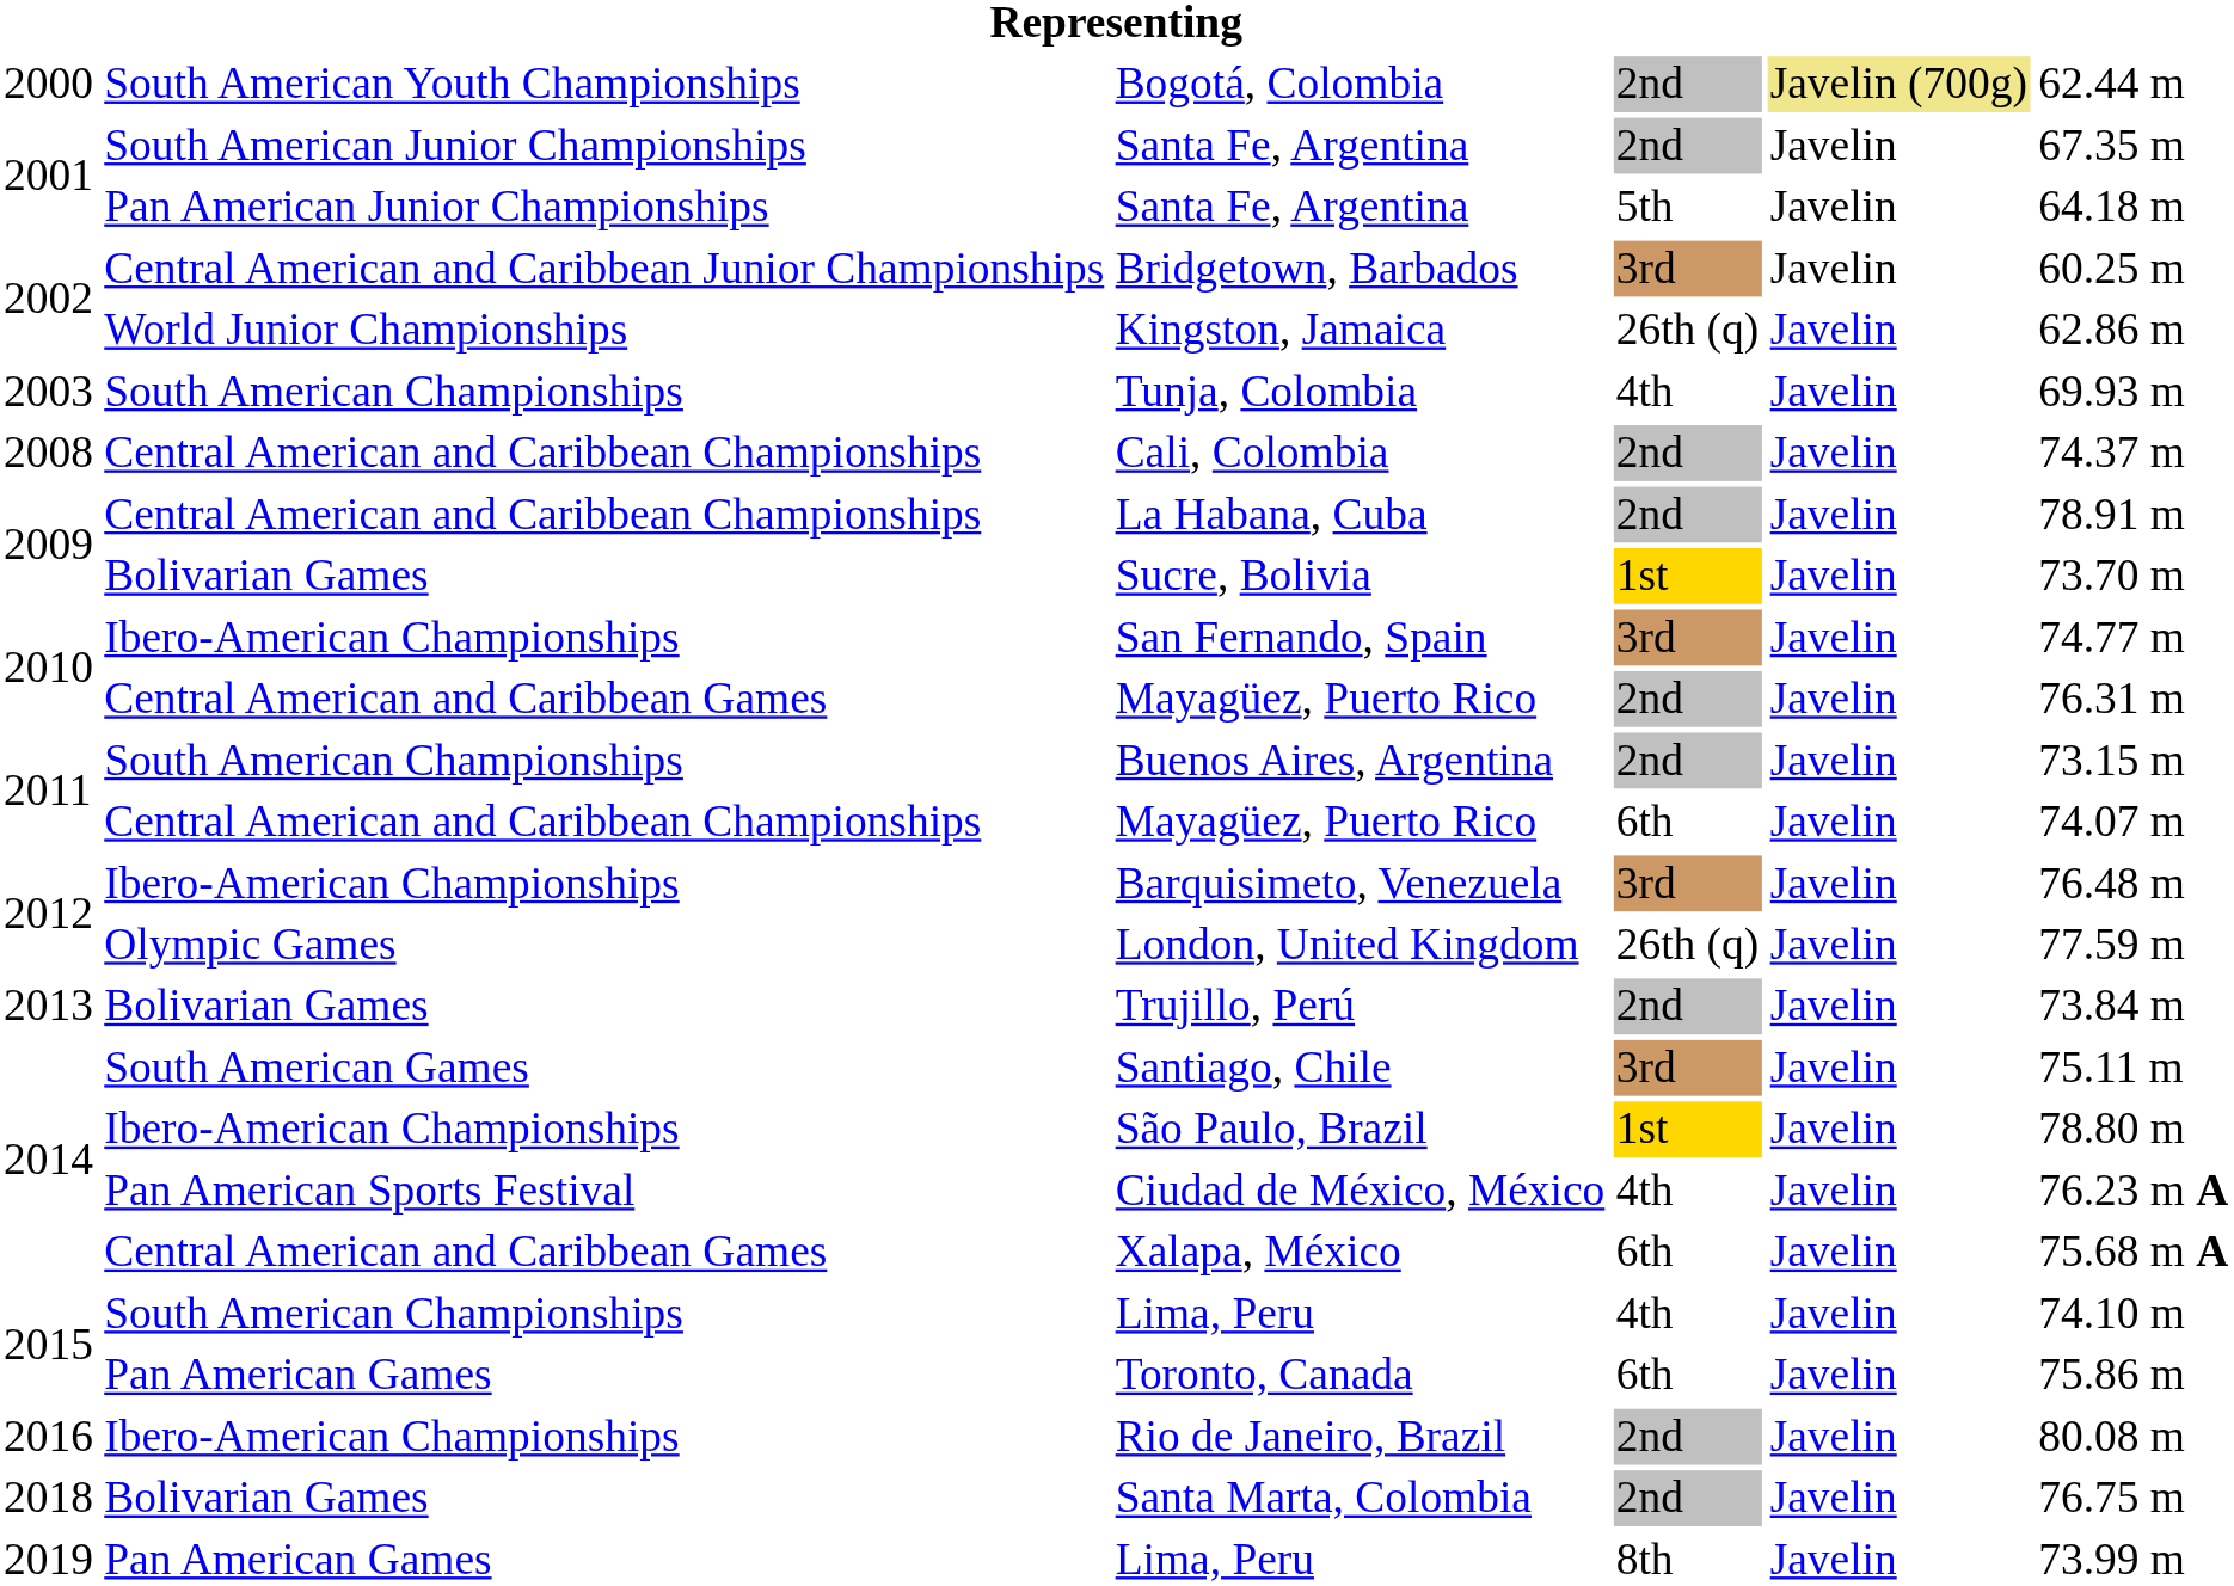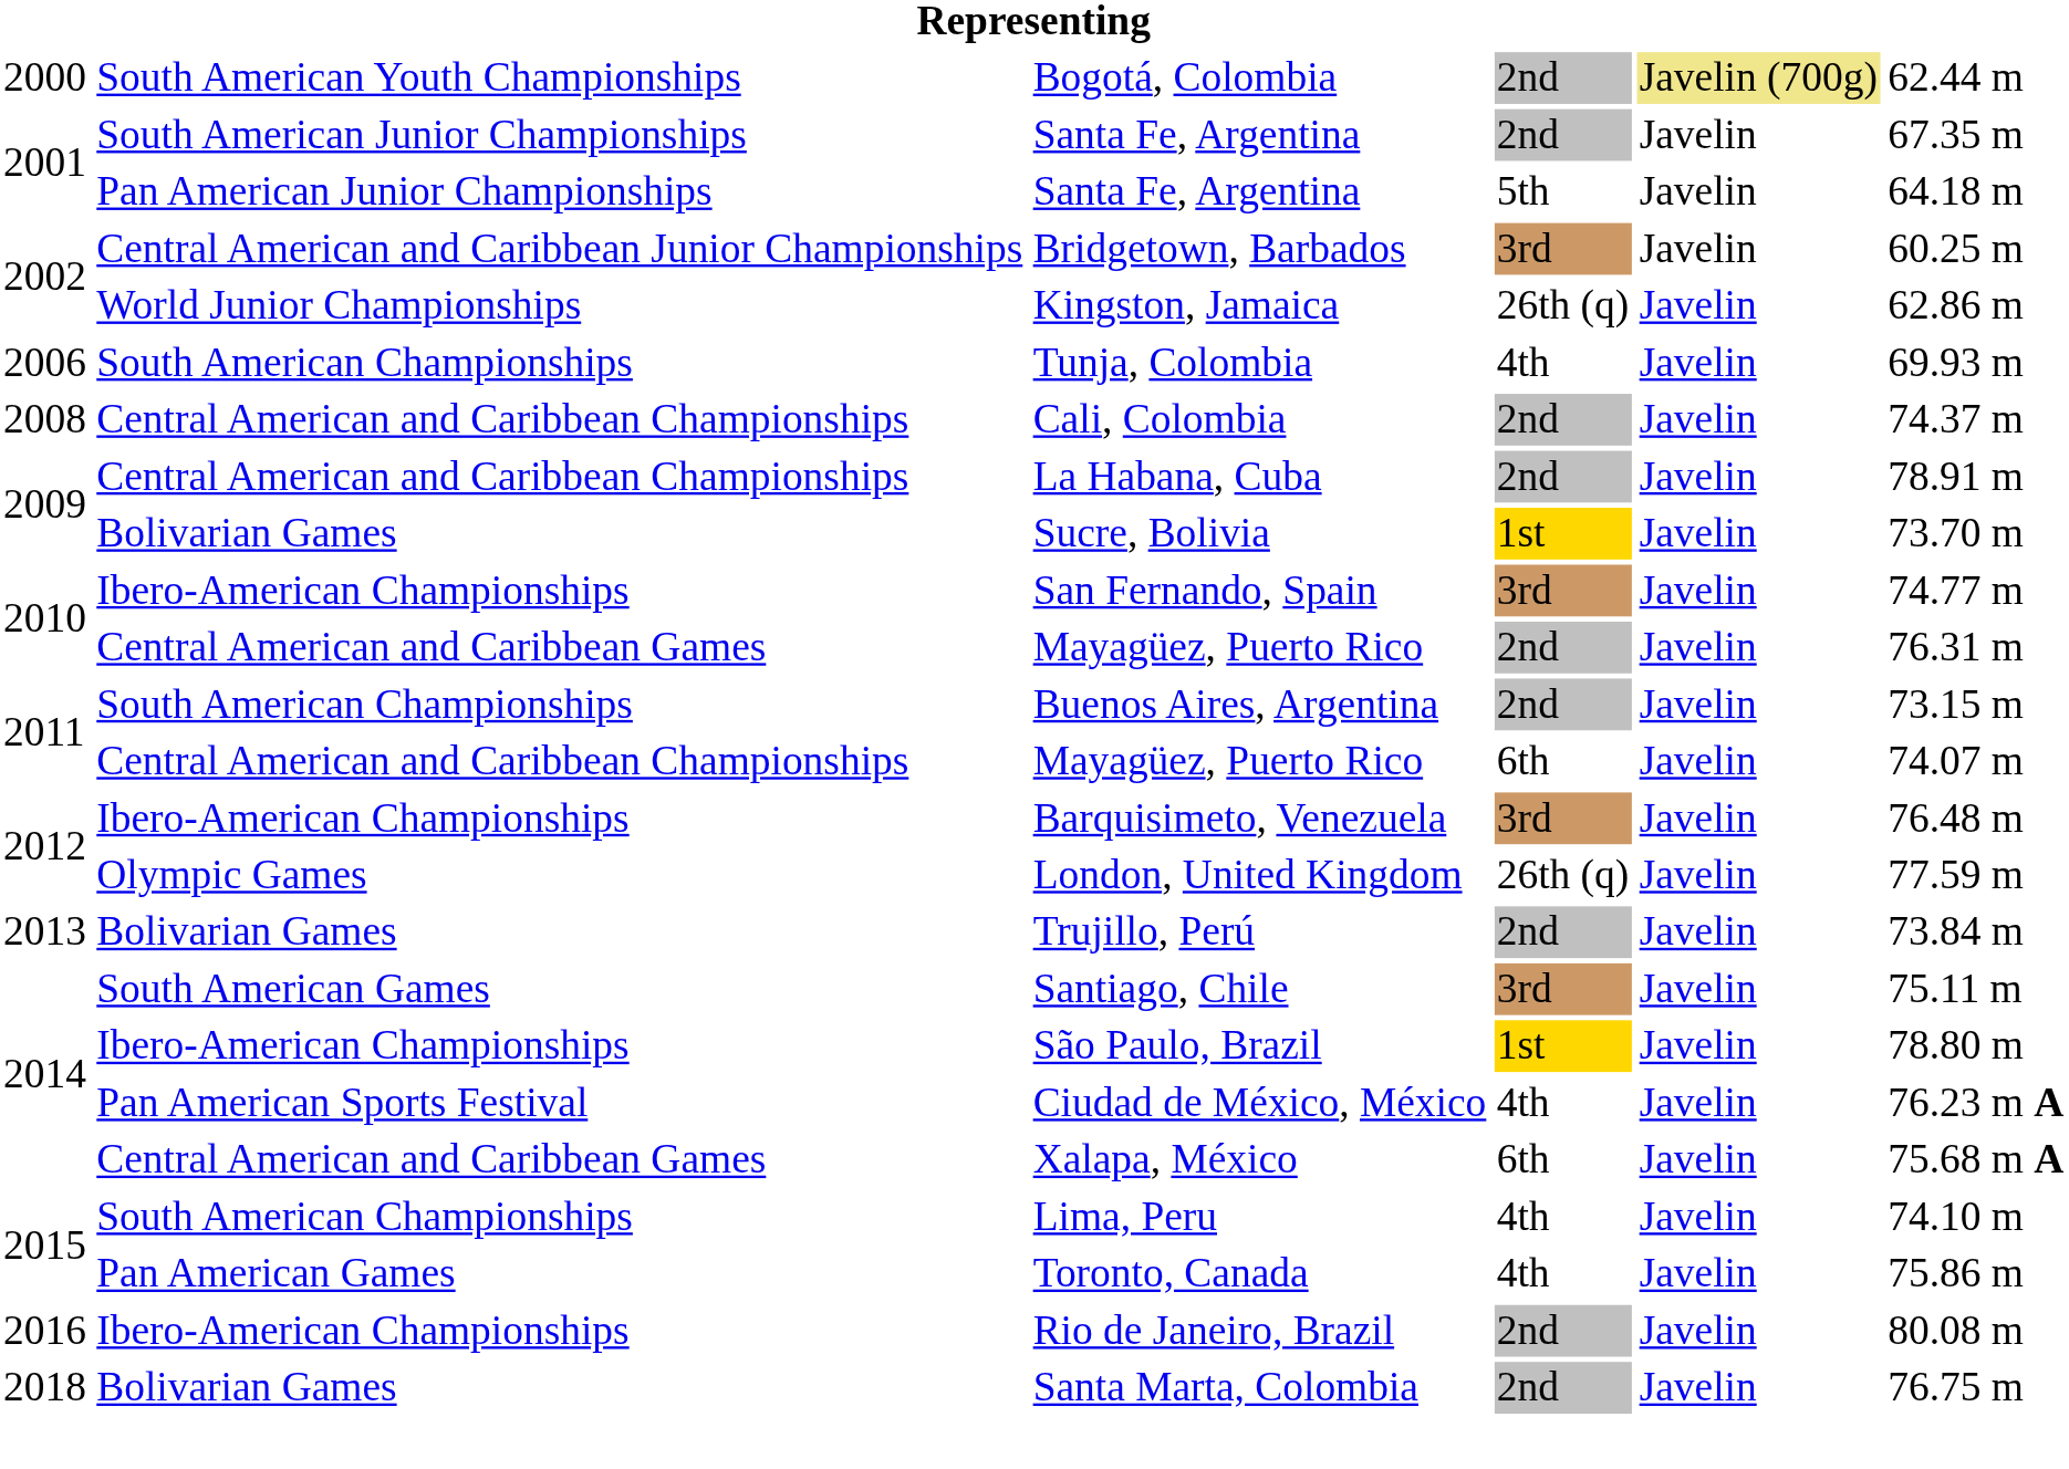Tunja, Colombia | column 1: 2003 -> 2006
Toronto, Canada | column 4: 6th -> 4th
- row: 2019 | Pan American Games | Lima, Peru | 8th | Javelin | 73.99 m
